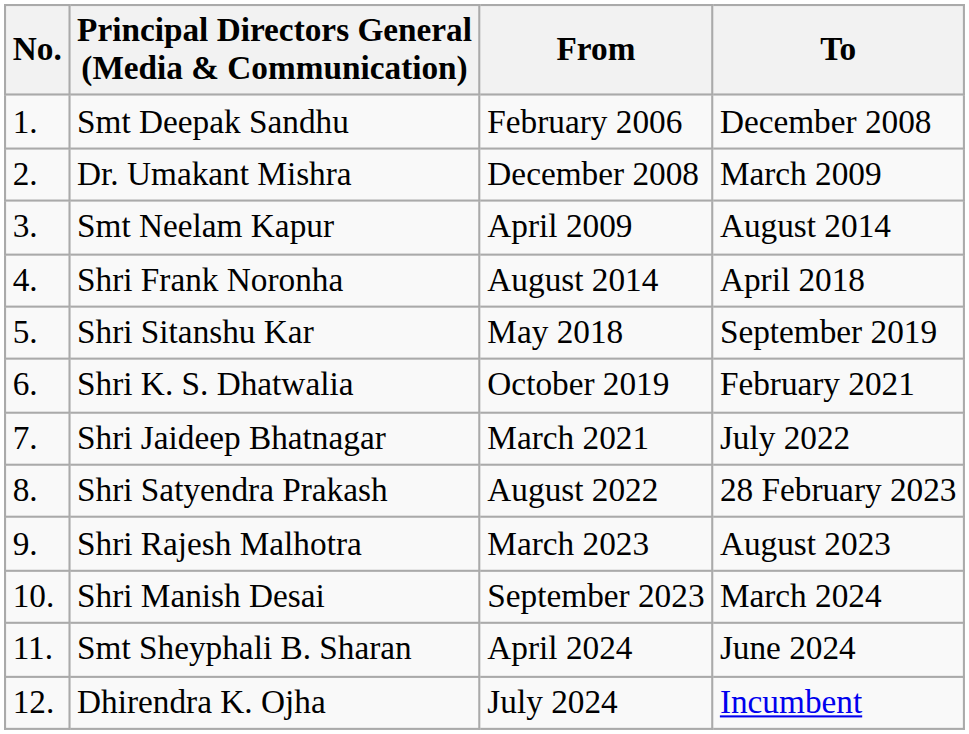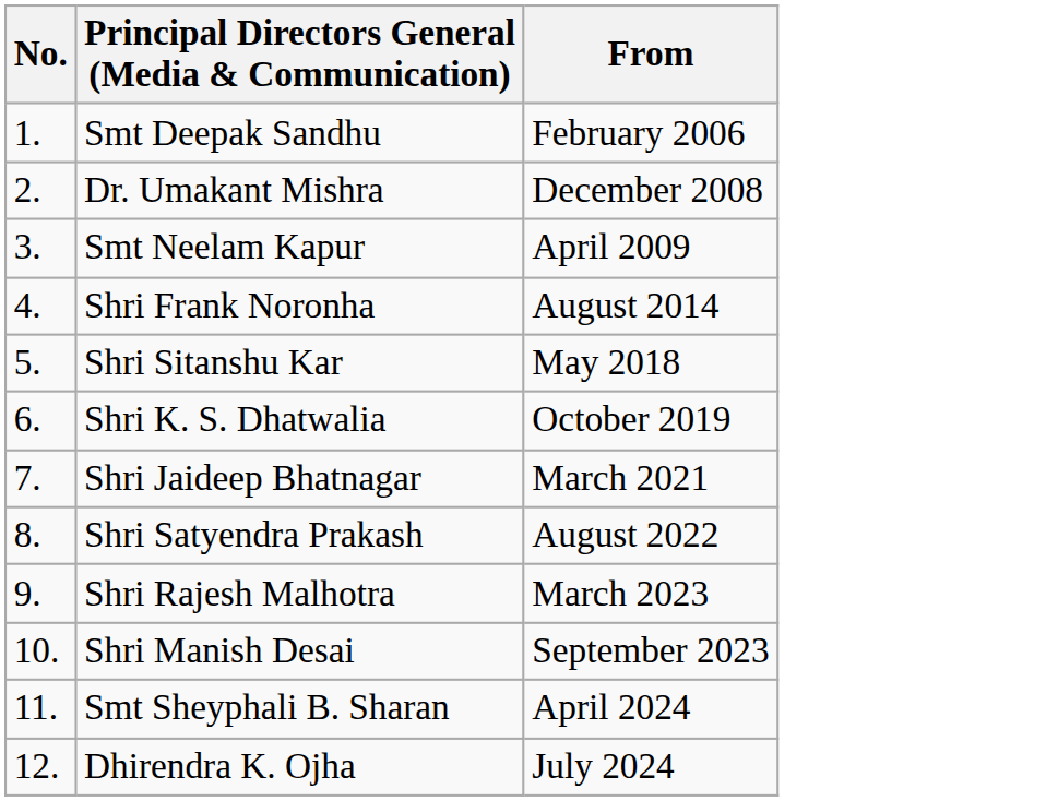- column: To | December 2008 | March 2009 | August 2014 | April 2018 | September 2019 | February 2021 | July 2022 | 28 February 2023 | August 2023 | March 2024 | June 2024 | Incumbent
